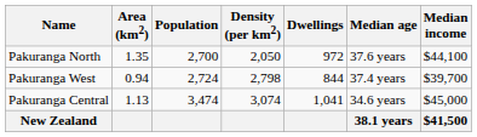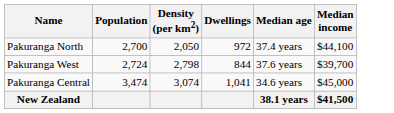- column: Area (km2) | 1.35 | 0.94 | 1.13
Pakuranga North | Median age: 37.6 years -> 37.4 years
Pakuranga West | Median age: 37.4 years -> 37.6 years
